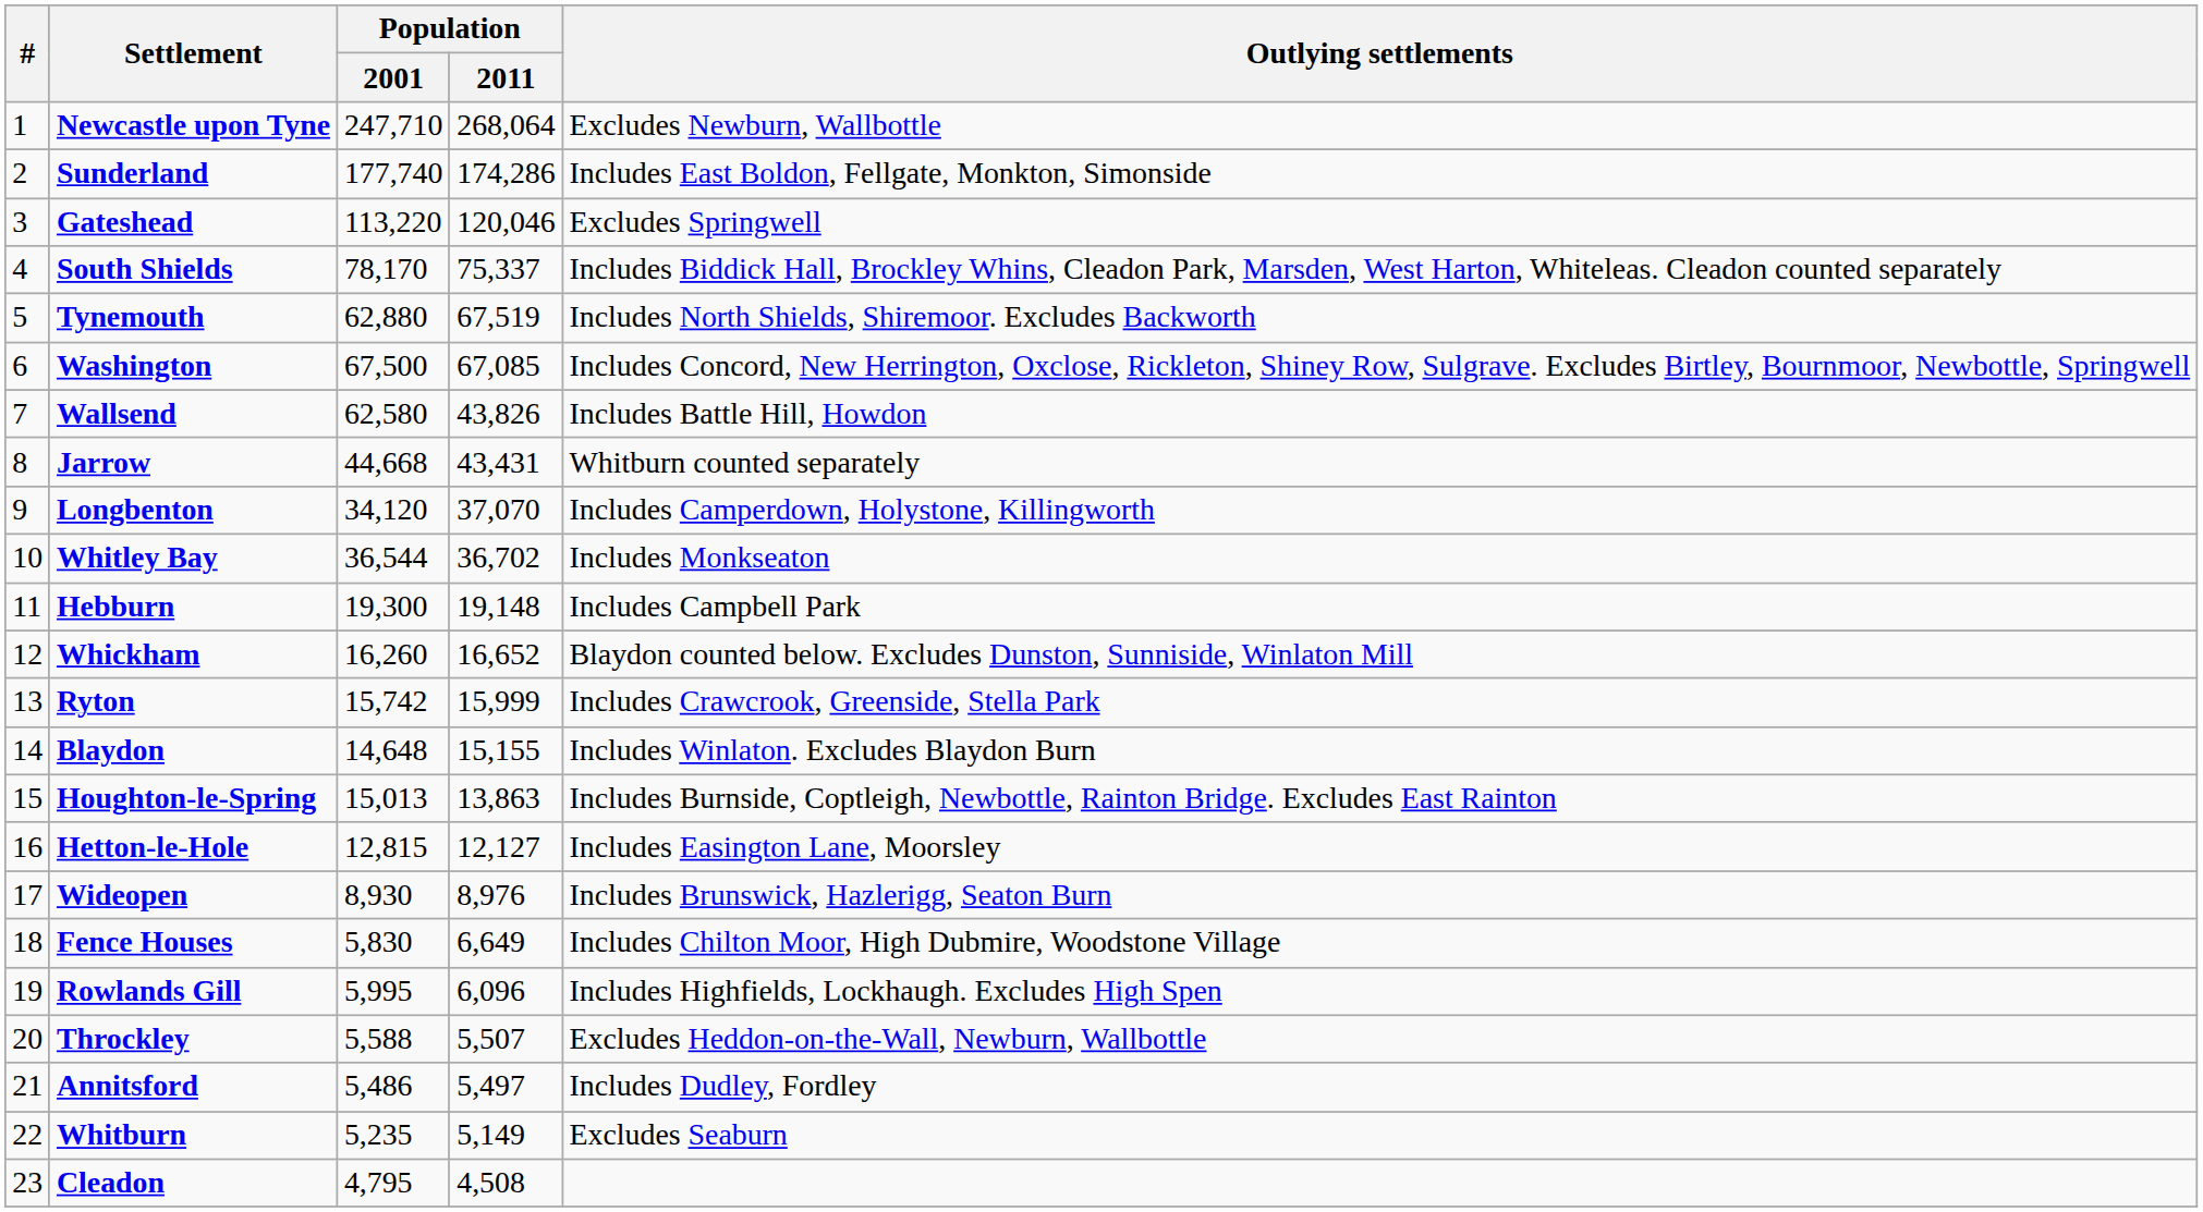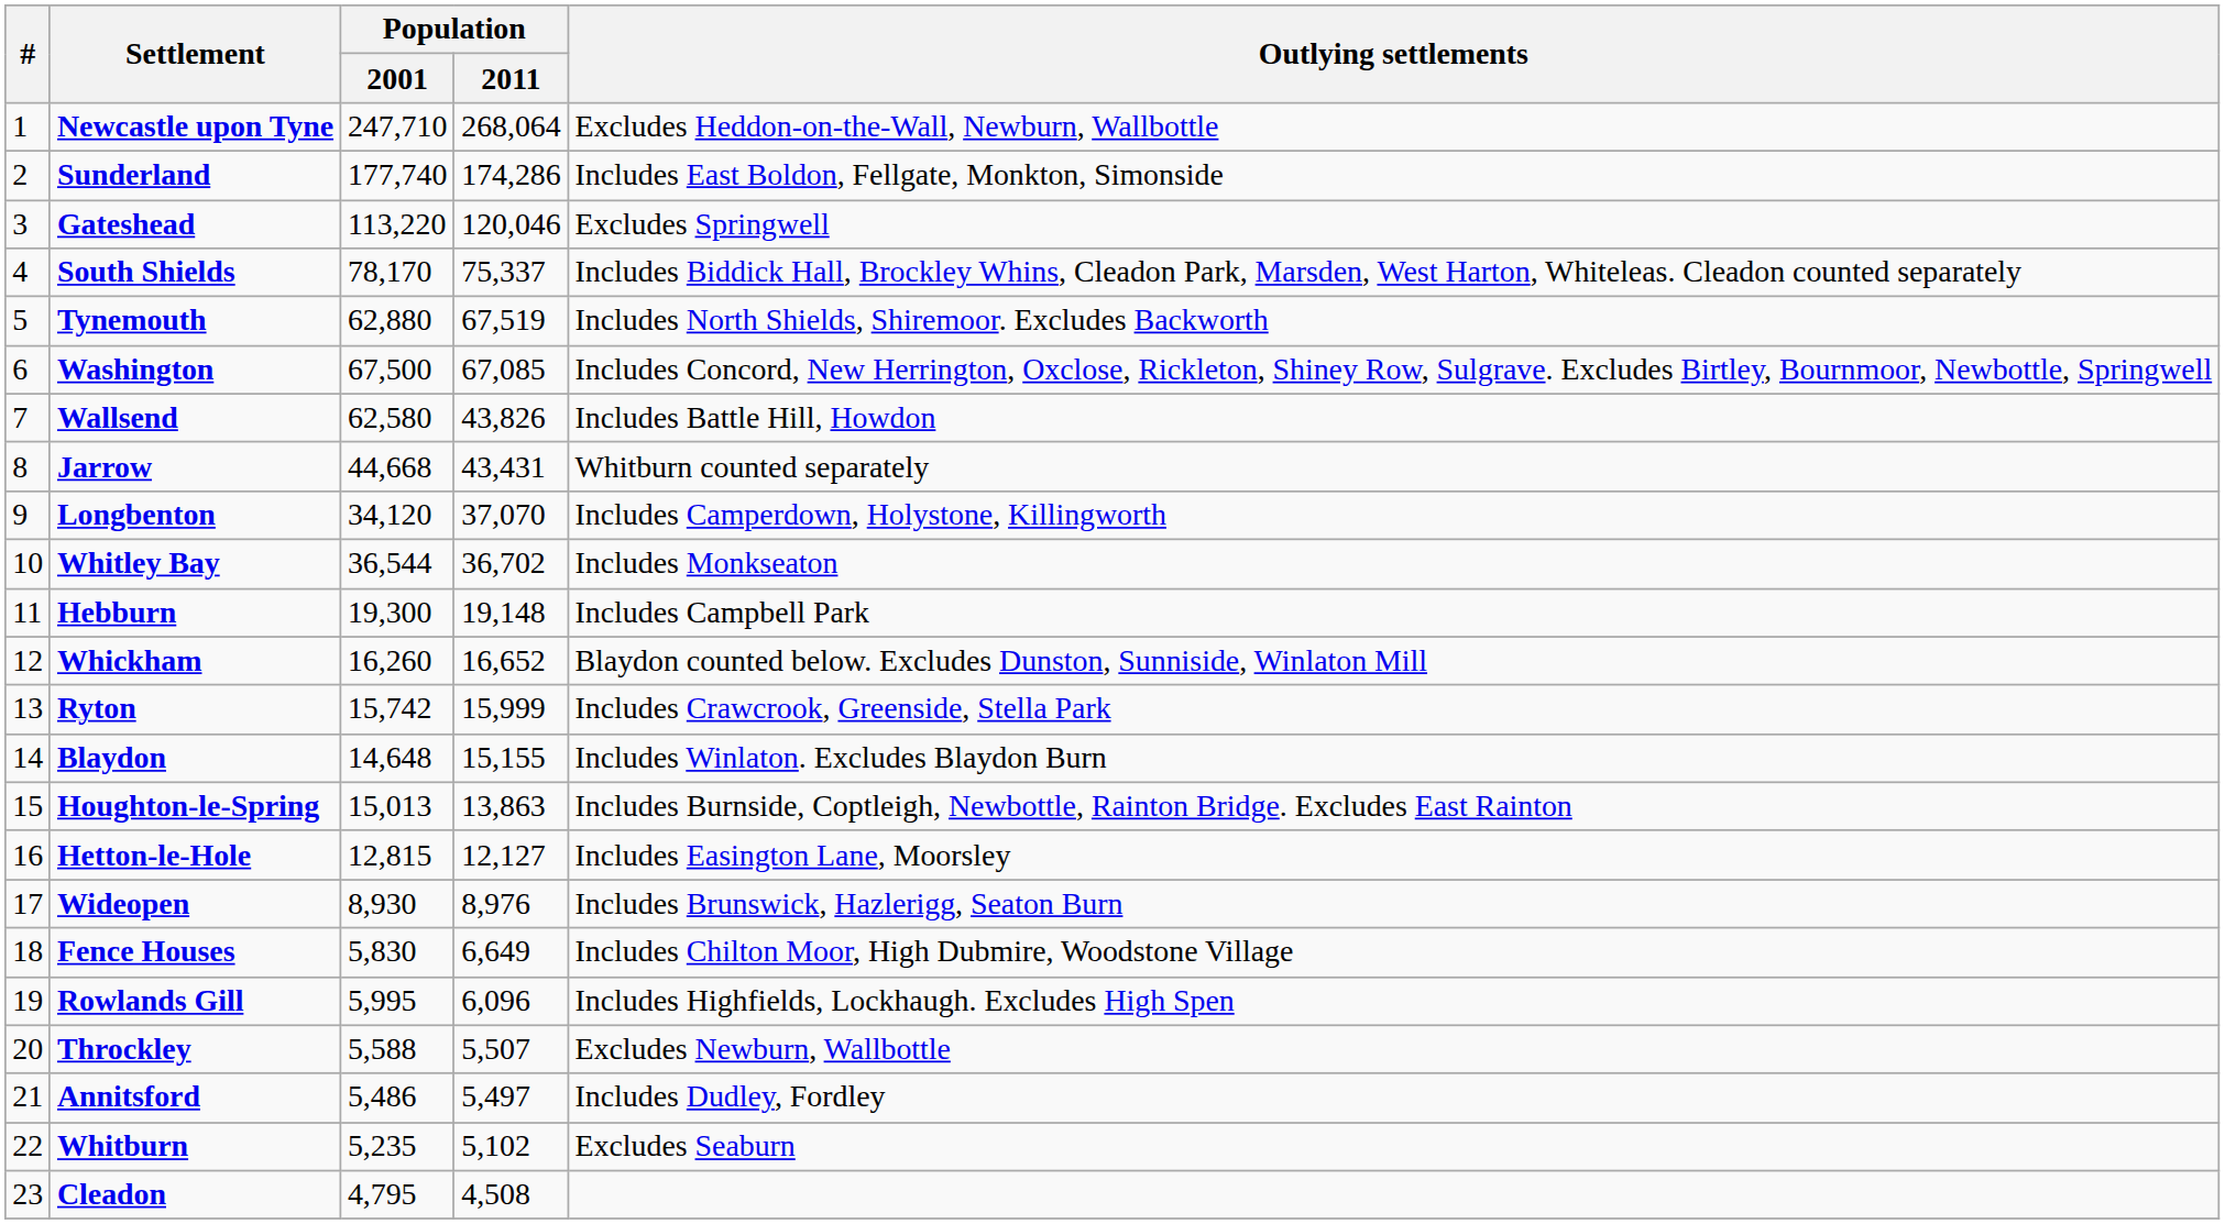Newcastle upon Tyne | Outlying settlements: Excludes Newburn, Wallbottle -> Excludes Heddon-on-the-Wall, Newburn, Wallbottle
Throckley | Outlying settlements: Excludes Heddon-on-the-Wall, Newburn, Wallbottle -> Excludes Newburn, Wallbottle
Whitburn | Population / 2011: 5,149 -> 5,102
